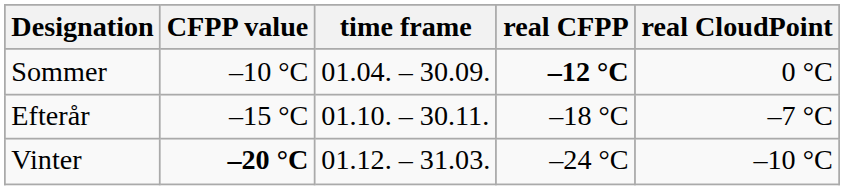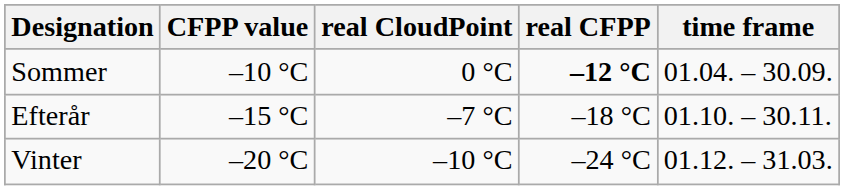columns swapped: time frame <-> real CloudPoint
Vinter | CFPP value: bold -> normal
